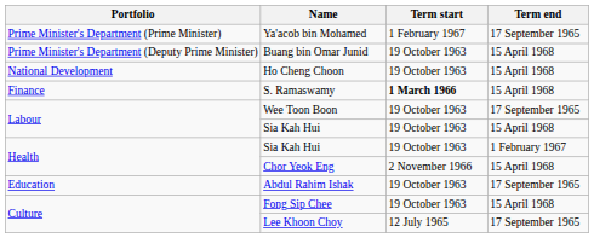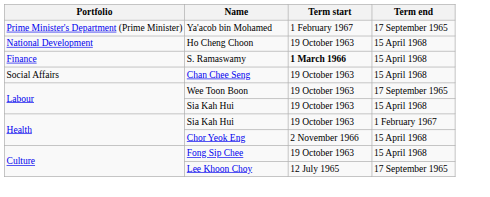- row: Prime Minister's Department (Deputy Prime Minister) | Buang bin Omar Junid | 19 October 1963 | 15 April 1968
+ row: Social Affairs | Chan Chee Seng | 19 October 1963 | 15 April 1968
- row: Education | Abdul Rahim Ishak | 19 October 1963 | 17 September 1965
